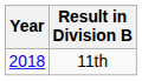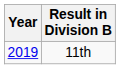11th | Year: 2018 -> 2019
